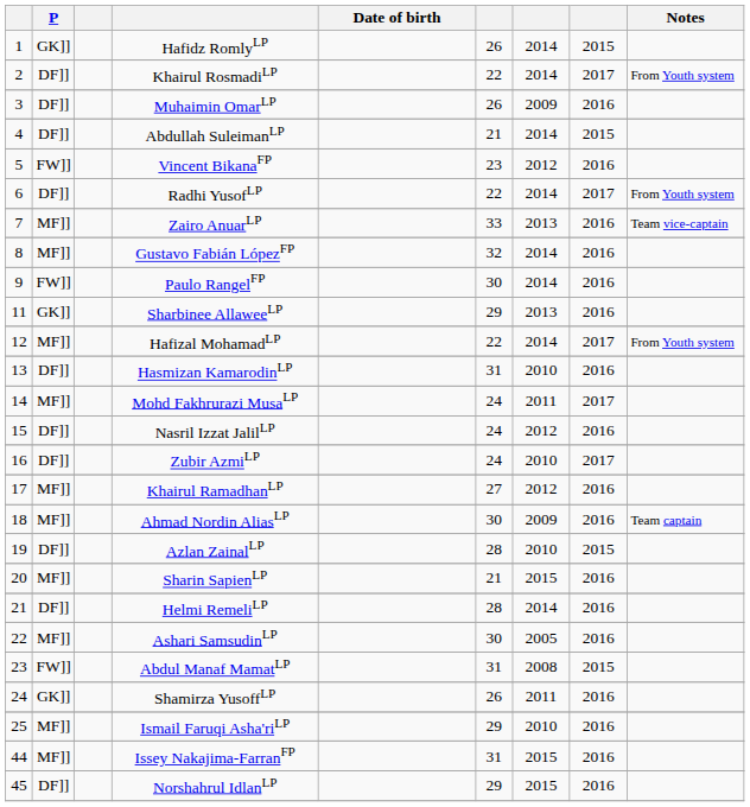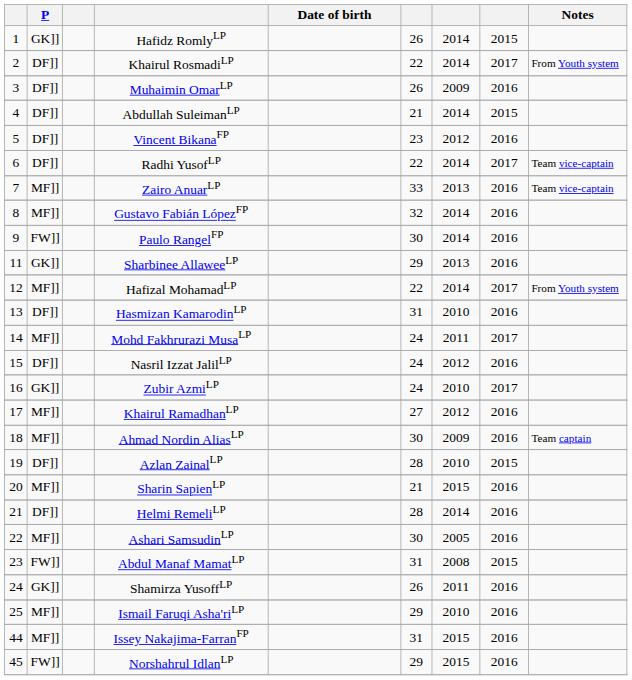Vincent BikanaFP | P: FW]] -> DF]]
Radhi YusofLP | Notes: From Youth system -> Team vice-captain
Zubir AzmiLP | P: DF]] -> GK]]
Norshahrul IdlanLP | P: DF]] -> FW]]
